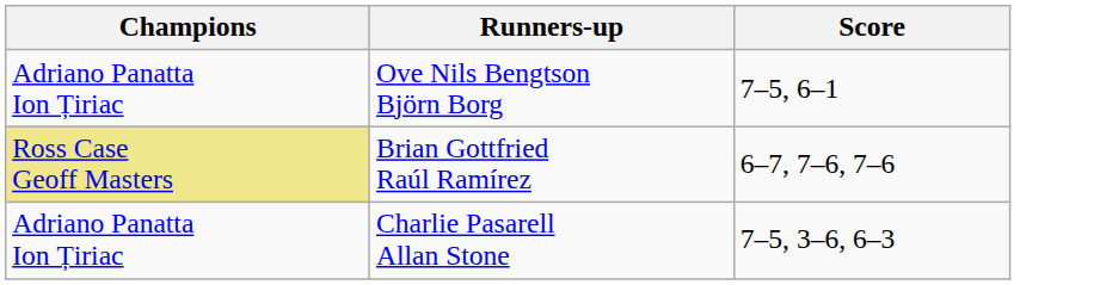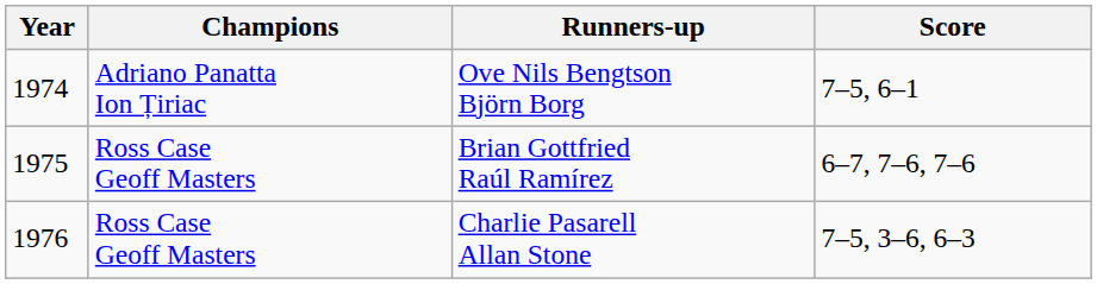+ column: Year | 1974 | 1975 | 1976
Brian Gottfried Raúl Ramírez | Champions: khaki background -> no background
Charlie Pasarell Allan Stone | Champions: Adriano Panatta Ion Țiriac -> Ross Case Geoff Masters
